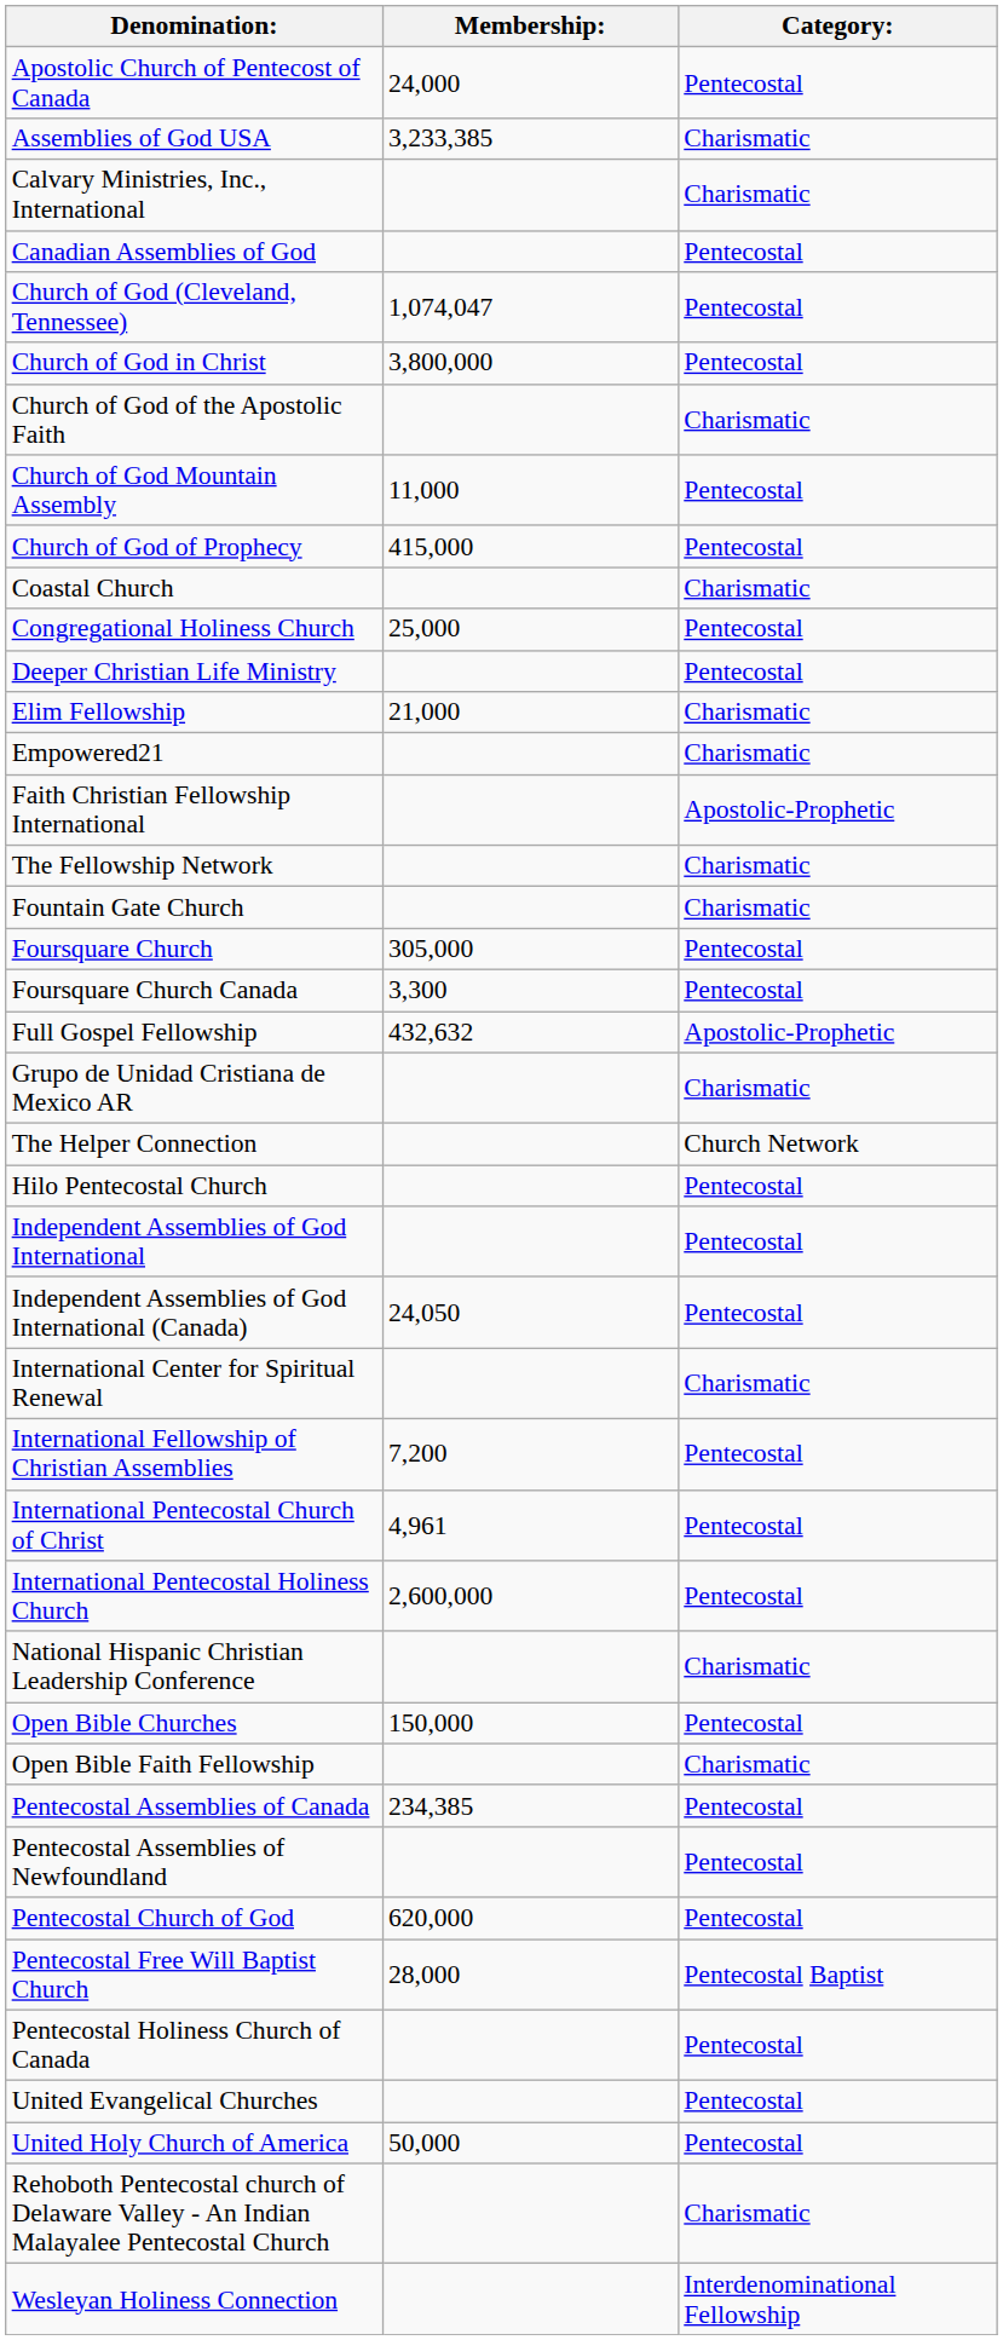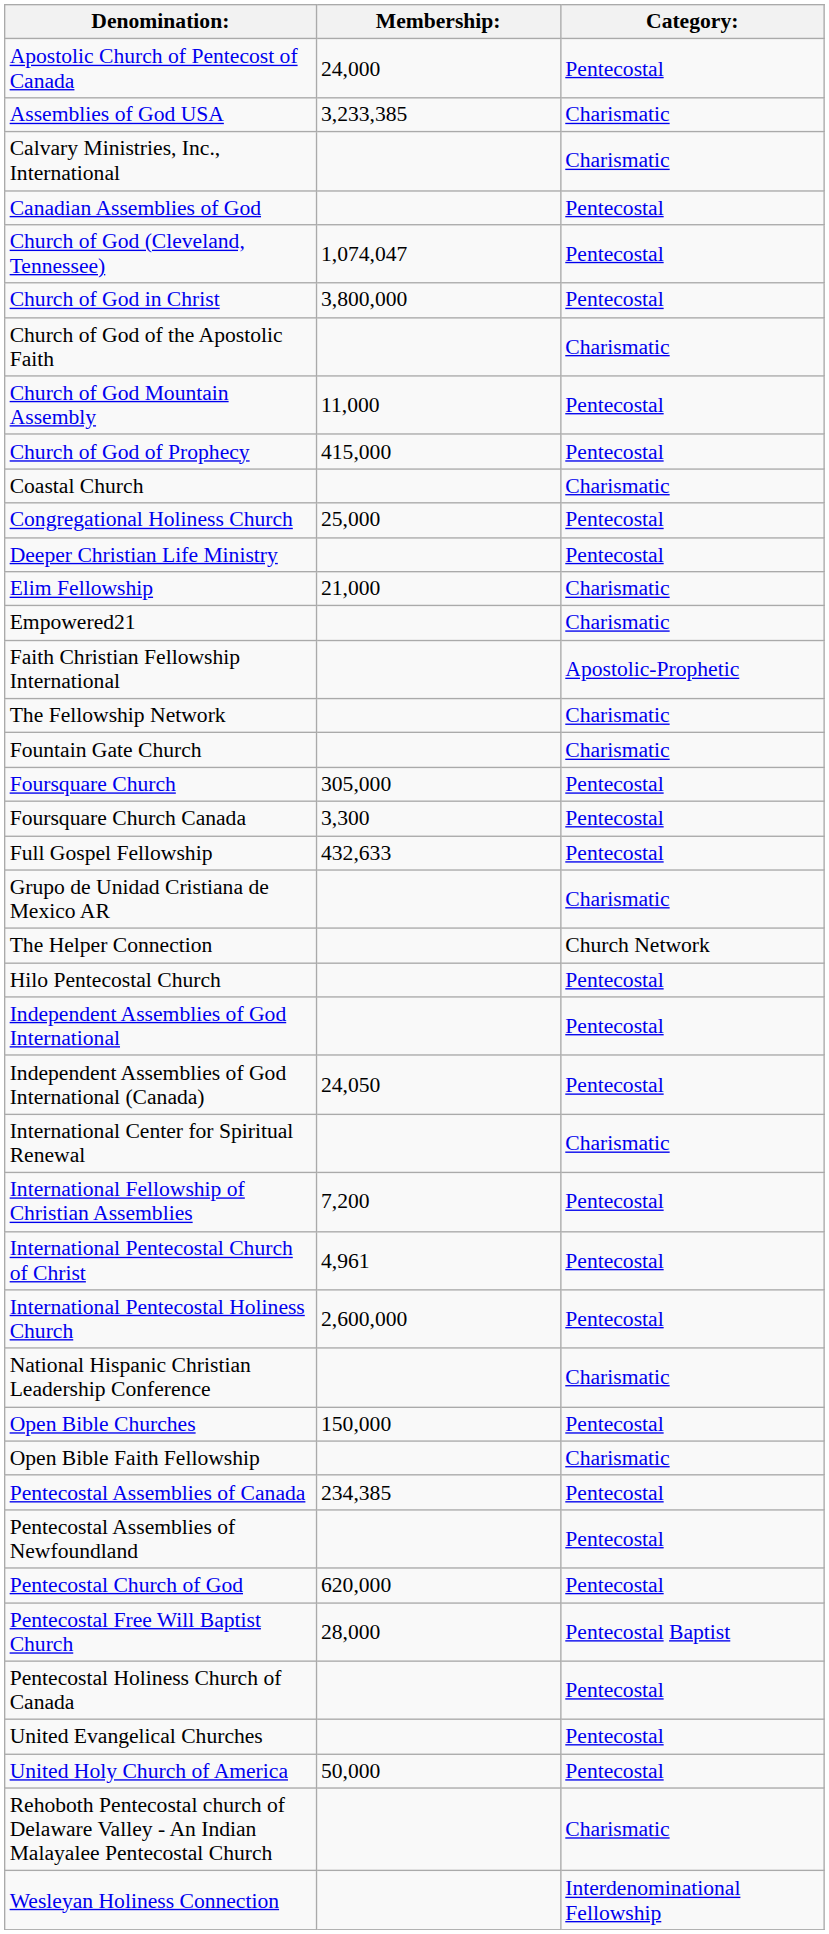Full Gospel Fellowship | Membership:: 432,632 -> 432,633
Full Gospel Fellowship | Category:: Apostolic-Prophetic -> Pentecostal
